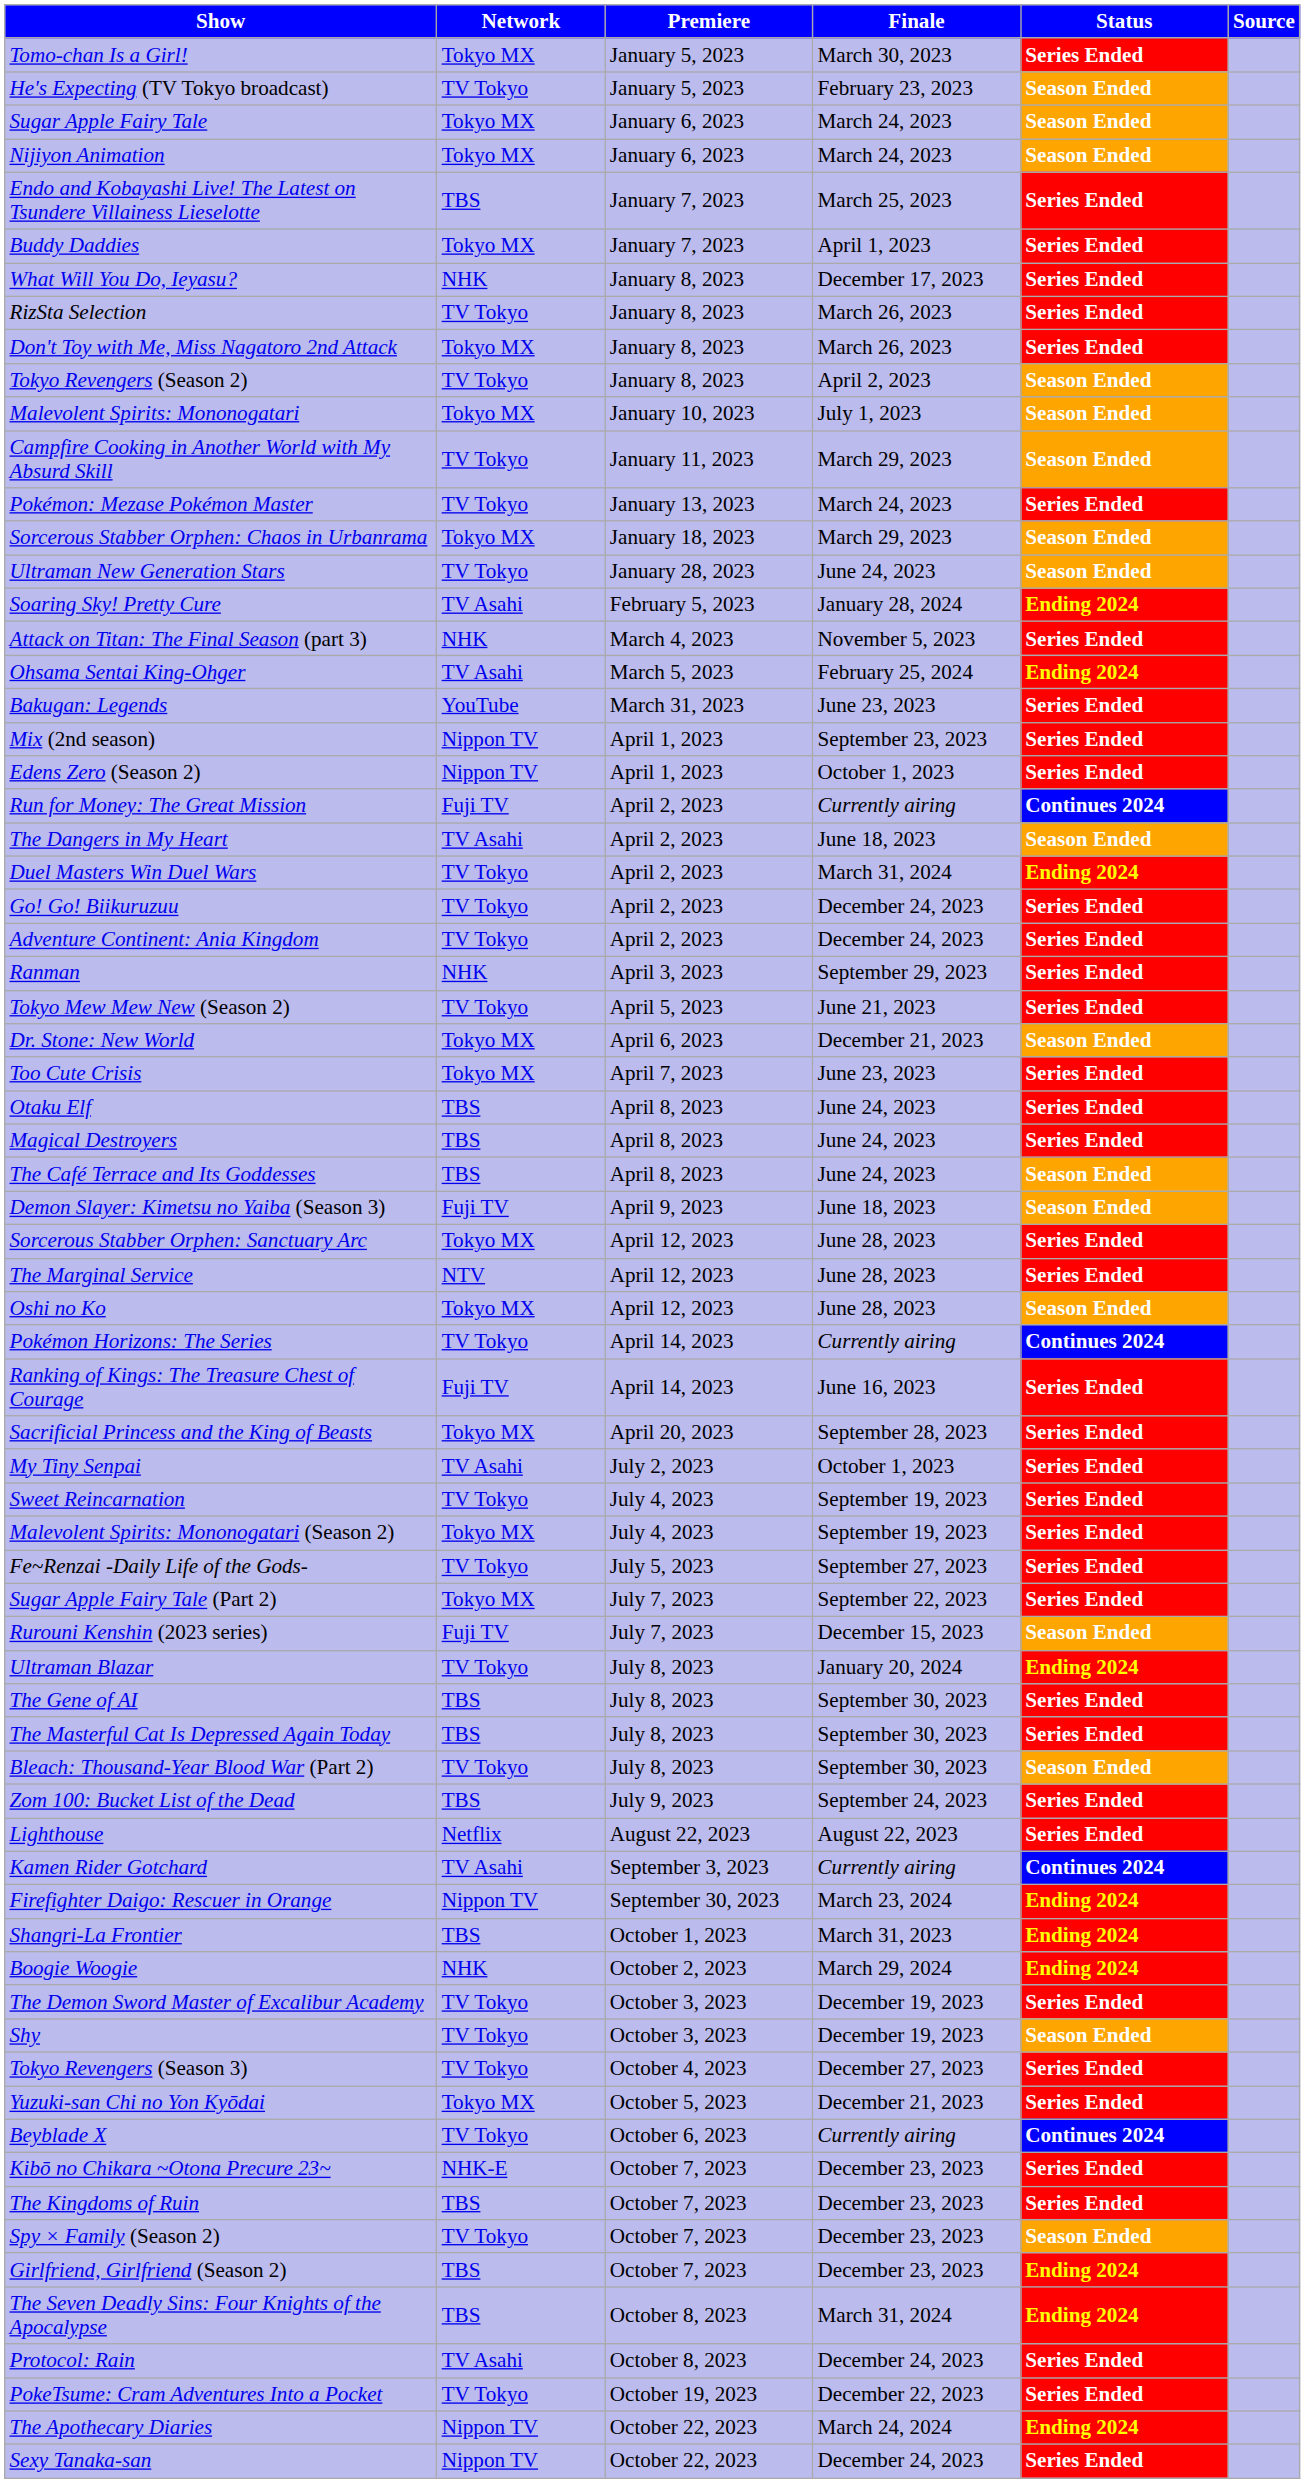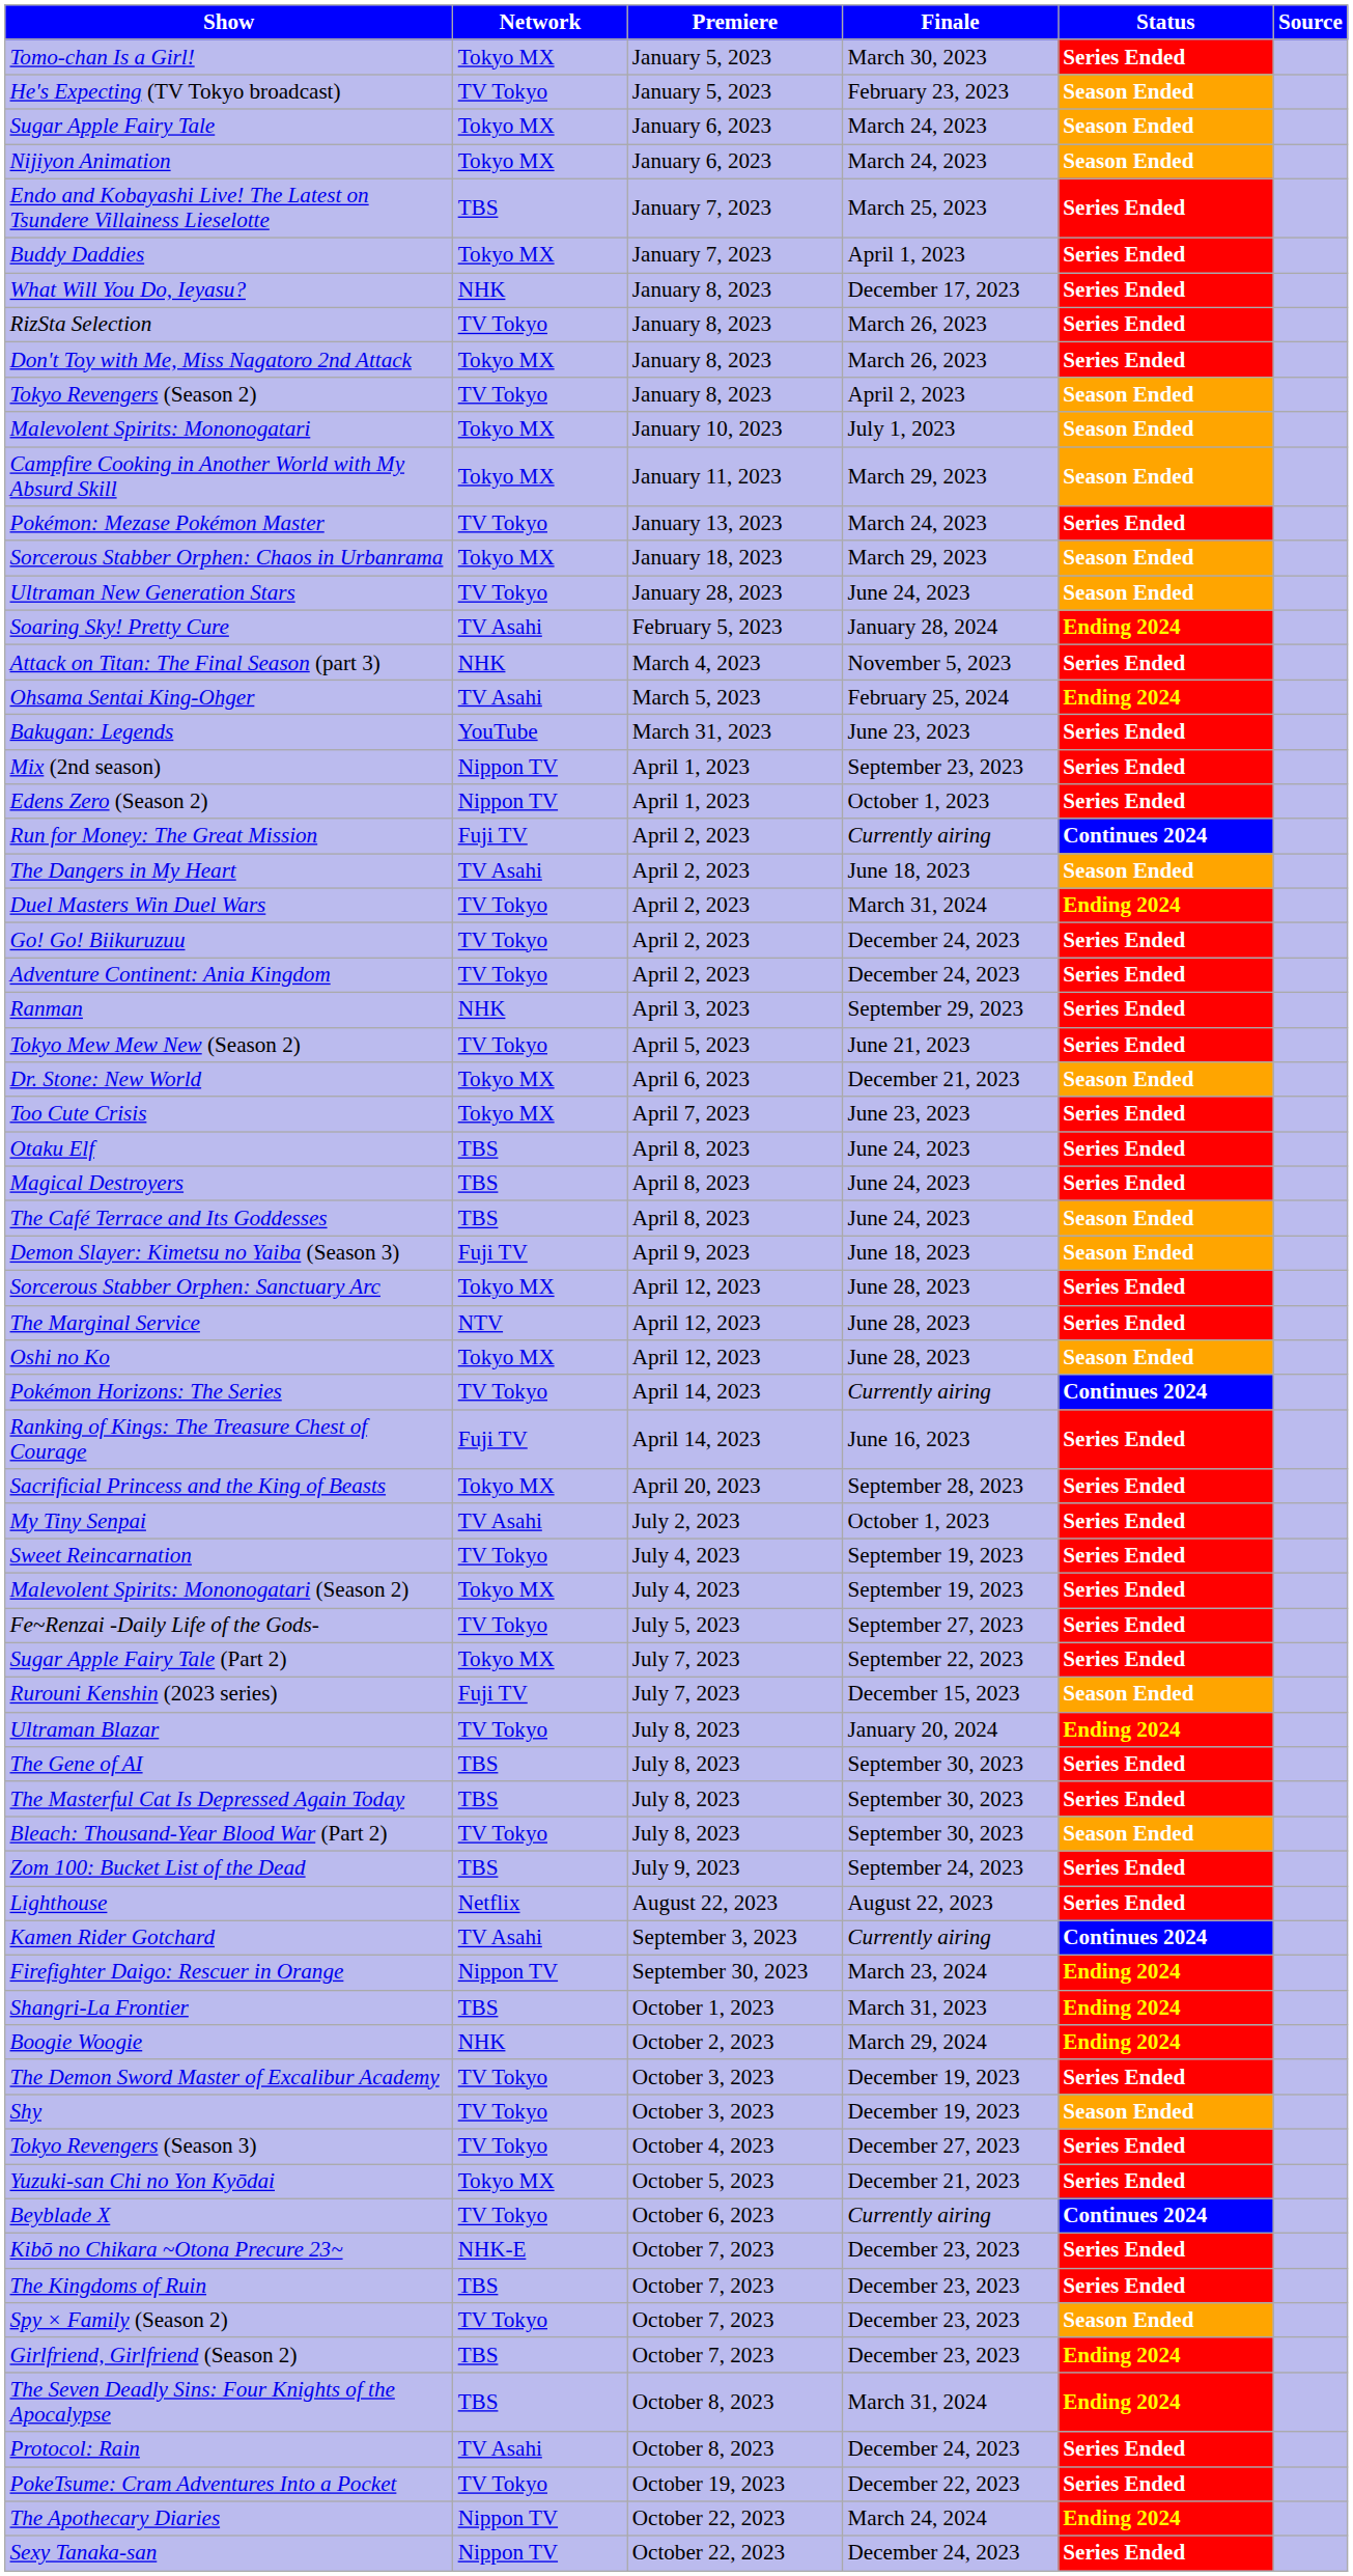Campfire Cooking in Another World with My Absurd Skill | Network: TV Tokyo -> Tokyo MX
